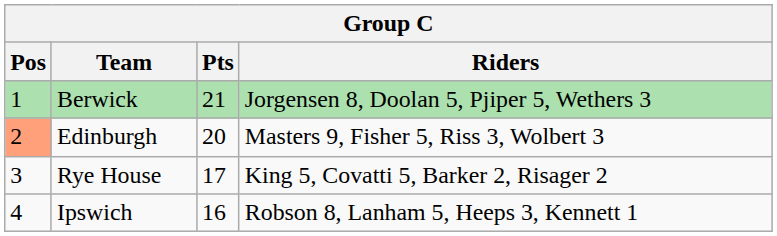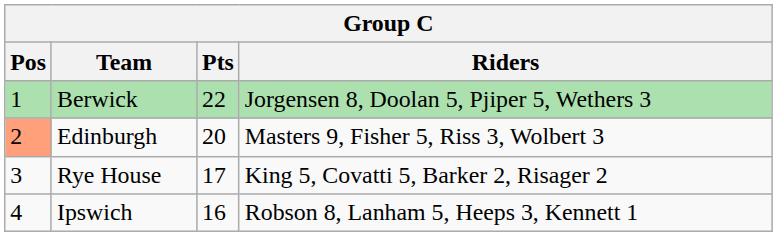Berwick | Pts: 21 -> 22
